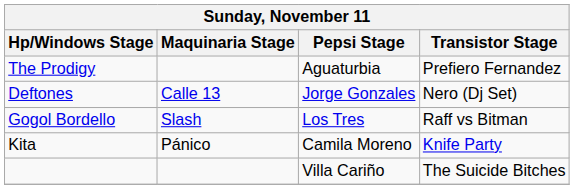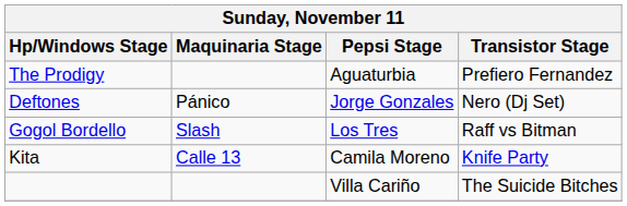Deftones | Maquinaria Stage: Calle 13 -> Pánico
Kita | Maquinaria Stage: Pánico -> Calle 13
